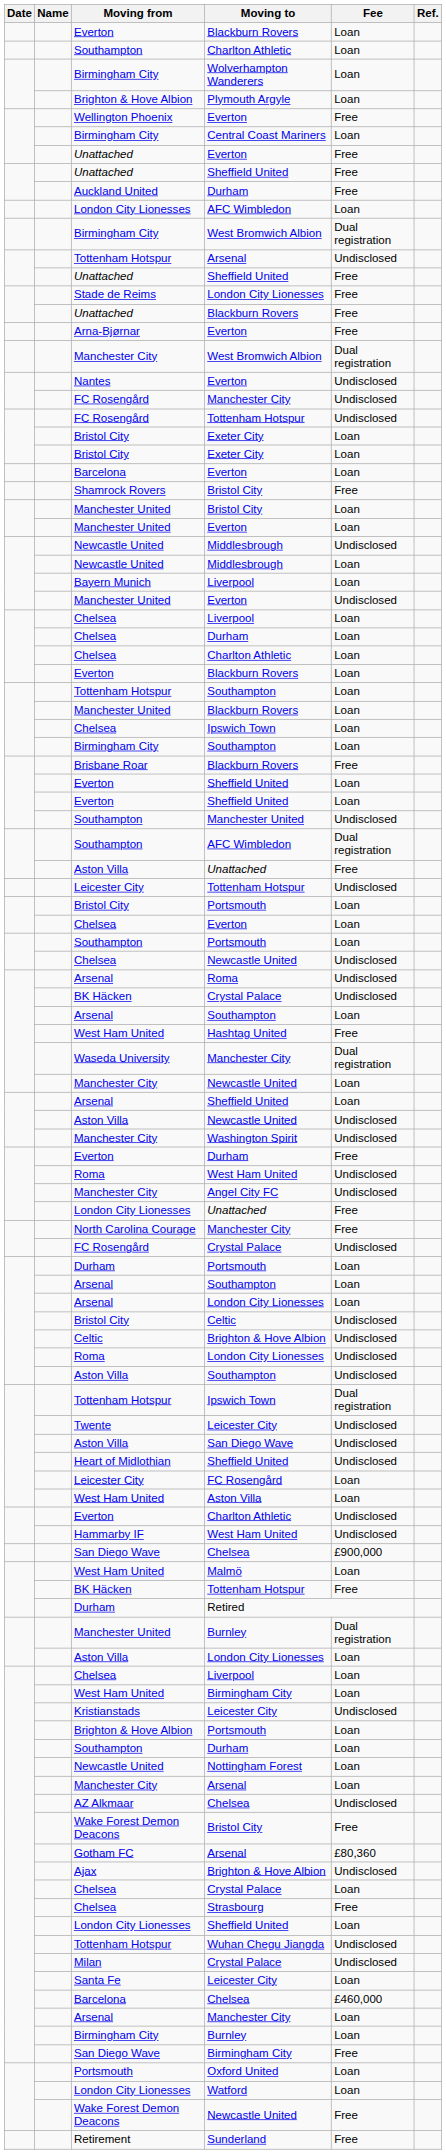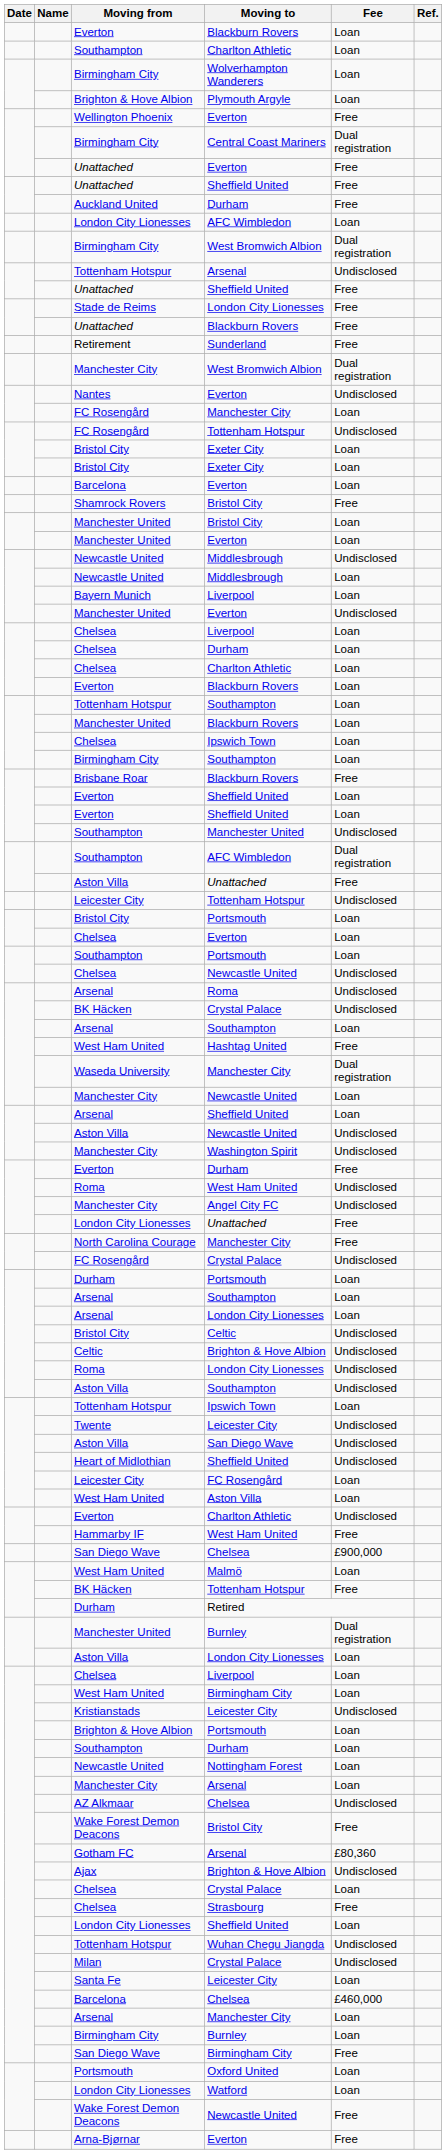Central Coast Mariners | Fee: Loan -> Dual registration
rows swapped: Sunderland <-> Arna-Bjørnar / Everton
FC Rosengård / Manchester City | Fee: Undisclosed -> Loan
Tottenham Hotspur / Ipswich Town | Fee: Dual registration -> Loan
Hammarby IF / West Ham United | Fee: Undisclosed -> Free
